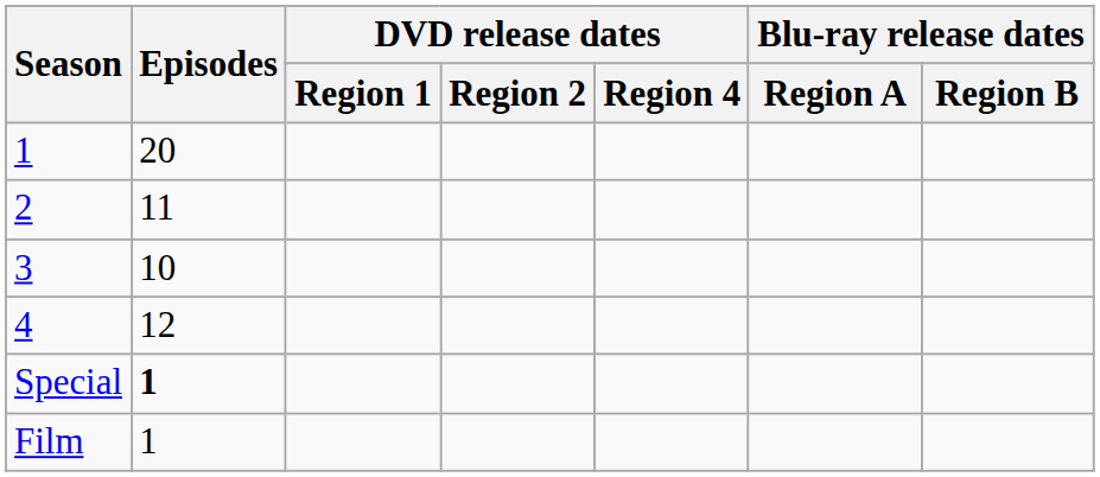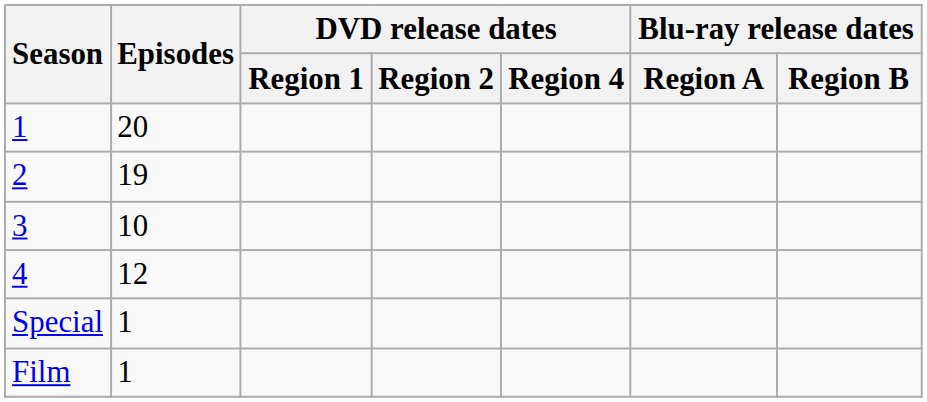2 | Episodes: 11 -> 19
Special | Episodes: bold -> normal
